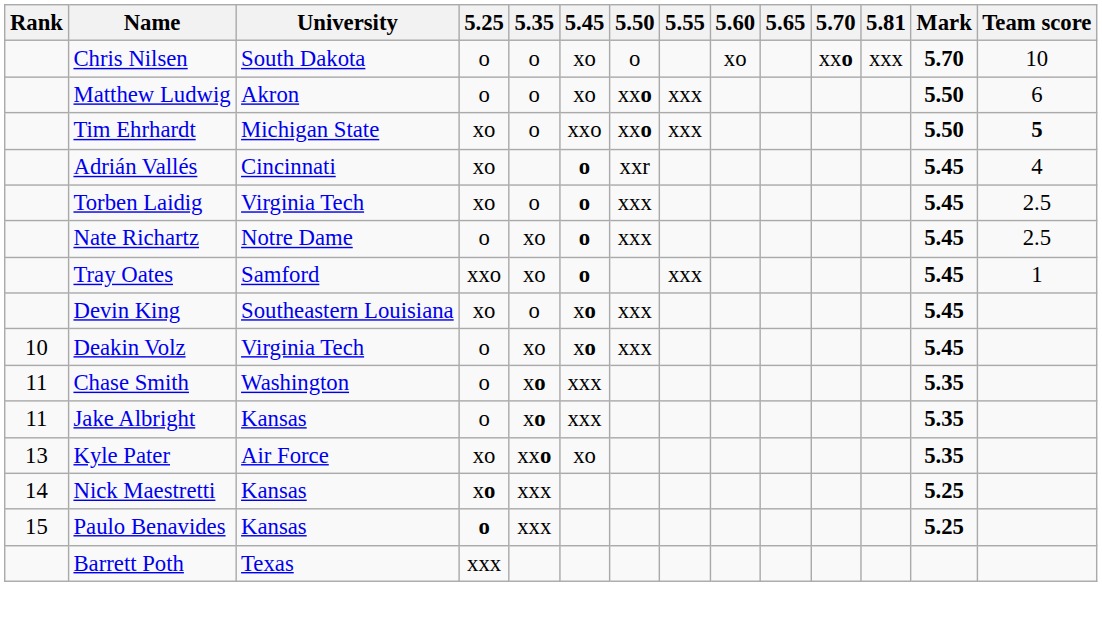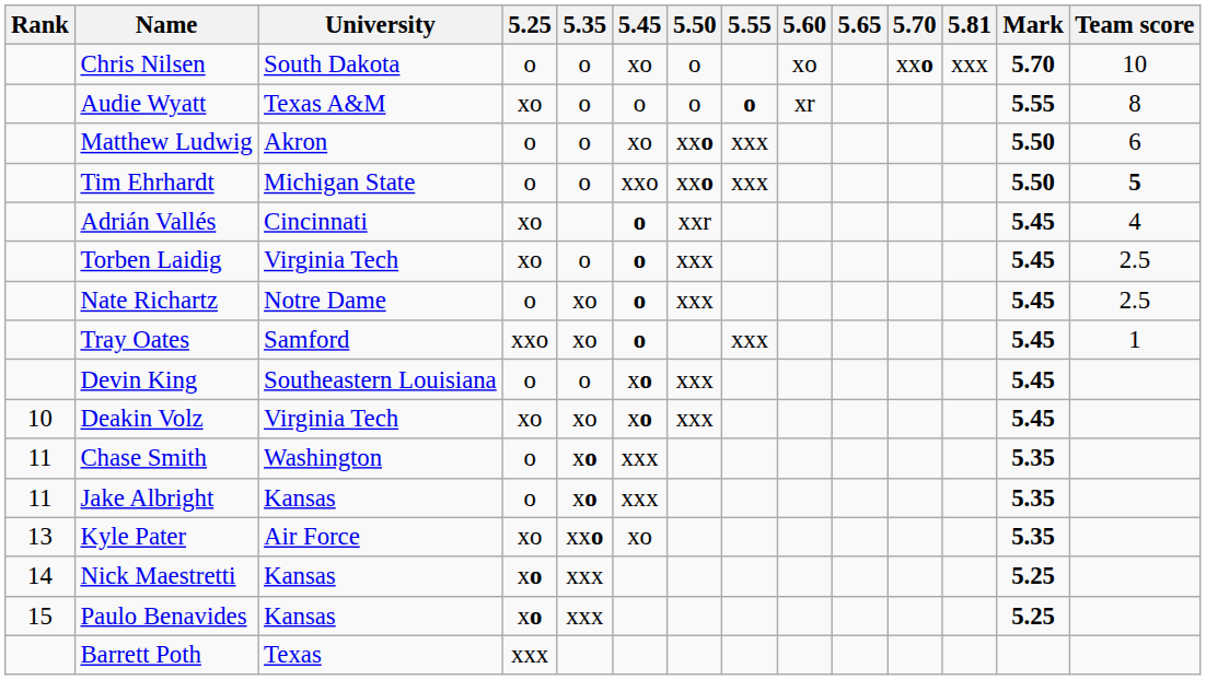+ row: Audie Wyatt | Texas A&M | xo | o | o | o | o | xr | 5.55 | 8
Tim Ehrhardt | 5.25: xo -> o
Devin King | 5.25: xo -> o
Deakin Volz | 5.25: o -> xo
Paulo Benavides | 5.25: o -> xo
